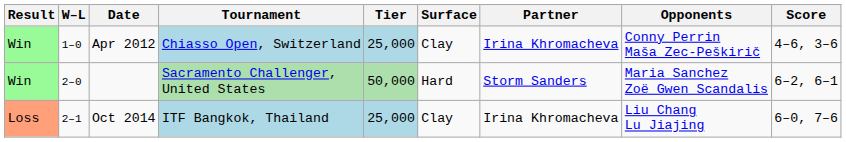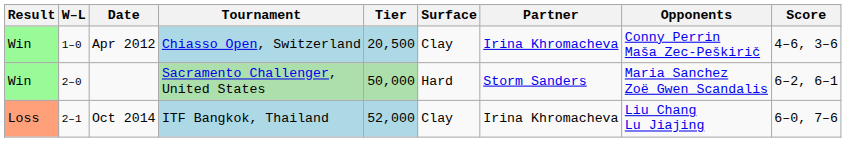Apr 2012 | Tier: 25,000 -> 20,500
Oct 2014 | Tier: 25,000 -> 52,000
